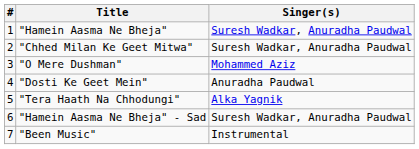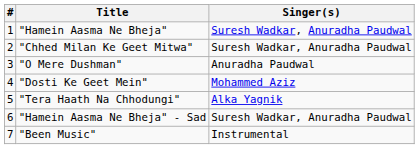"O Mere Dushman" | Singer(s): Mohammed Aziz -> Anuradha Paudwal
"Dosti Ke Geet Mein" | Singer(s): Anuradha Paudwal -> Mohammed Aziz
